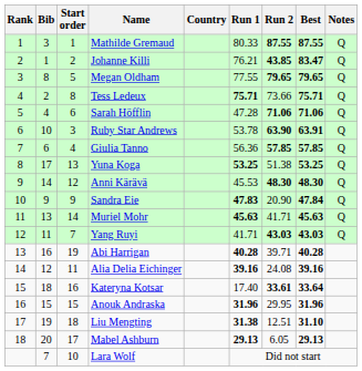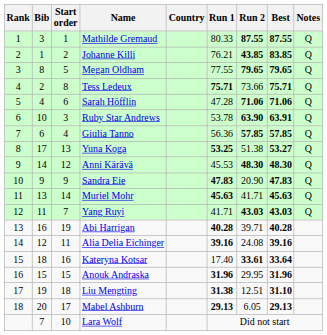Johanne Killi | Best: 83.47 -> 83.85
Yuna Koga | Best: 53.25 -> 53.27
Sandra Eie | Best: 47.84 -> 47.83
